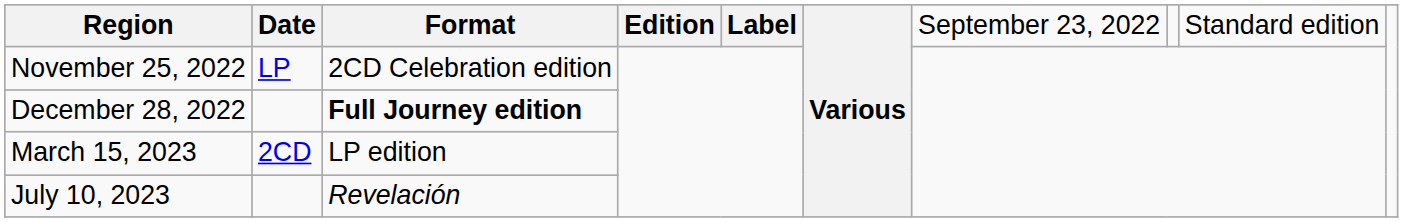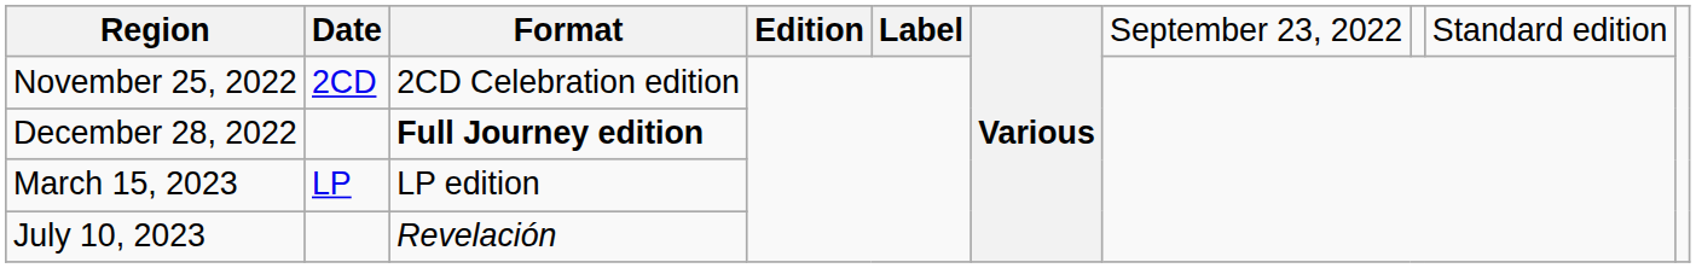November 25, 2022 | column 2: LP -> 2CD
March 15, 2023 | column 2: 2CD -> LP
